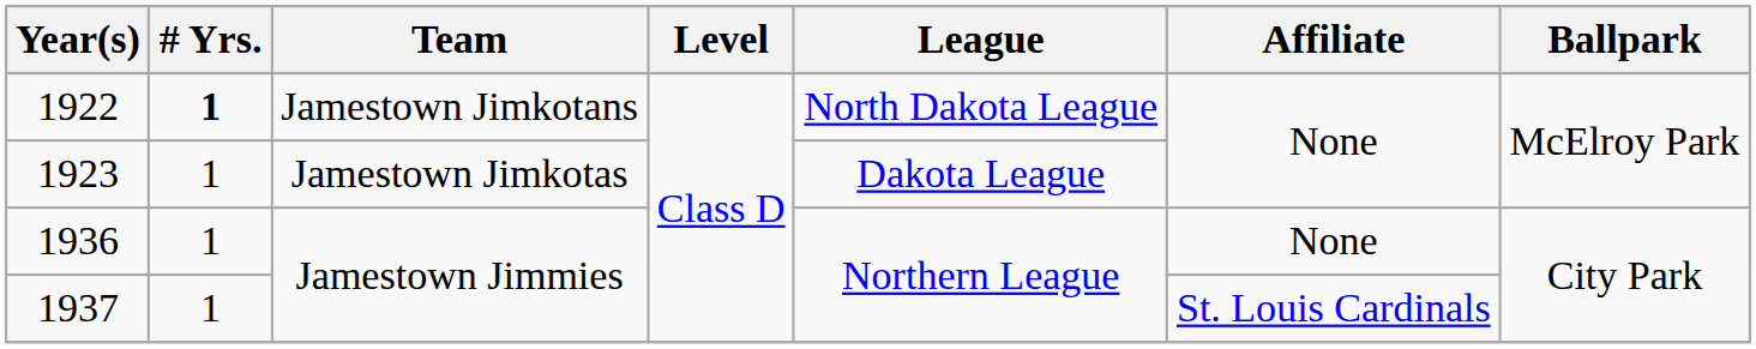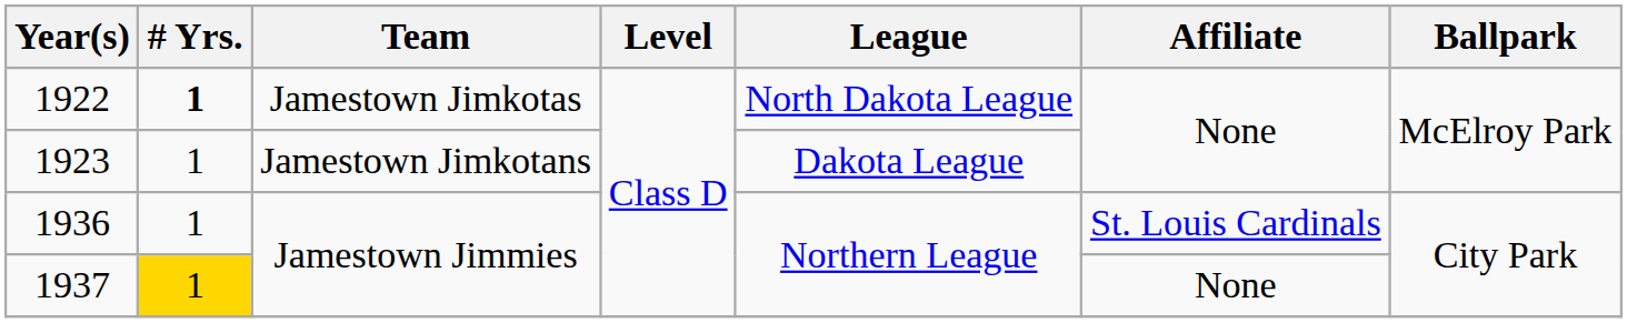1922 | Team: Jamestown Jimkotans -> Jamestown Jimkotas
1923 | Team: Jamestown Jimkotas -> Jamestown Jimkotans
1936 | Affiliate: None -> St. Louis Cardinals
1937 | # Yrs.: no background -> gold background
1937 | Affiliate: St. Louis Cardinals -> None
